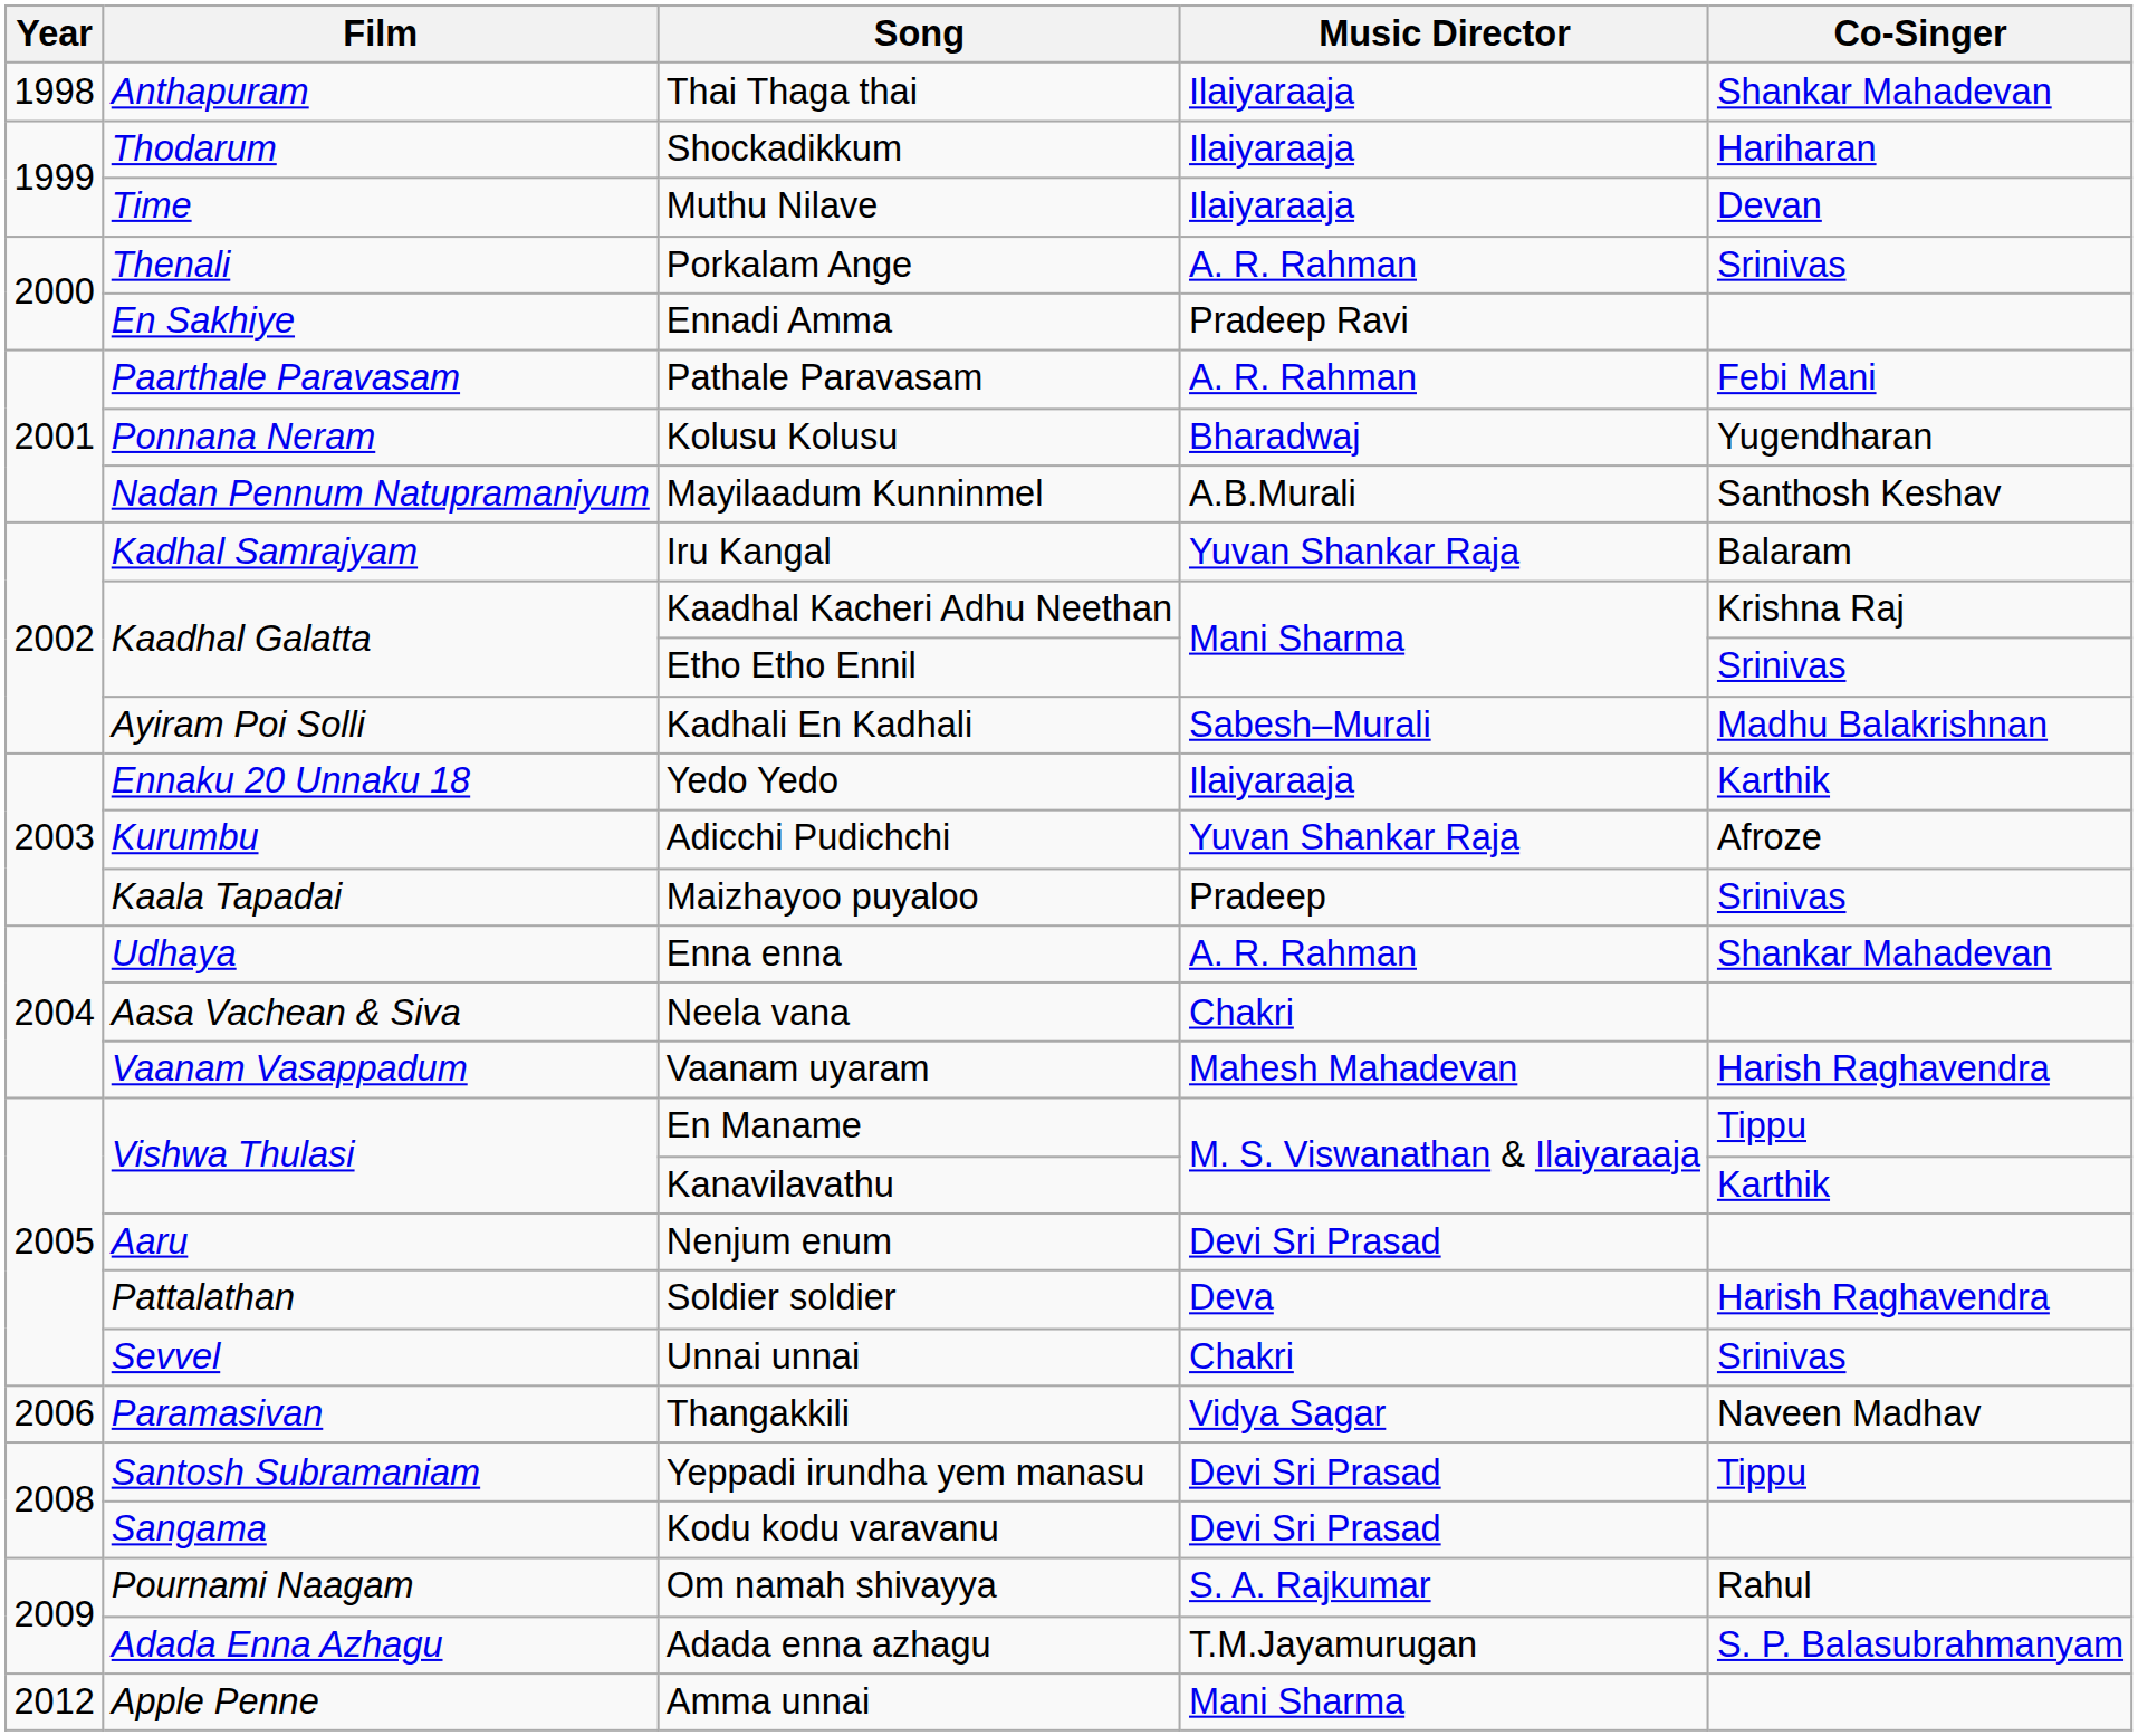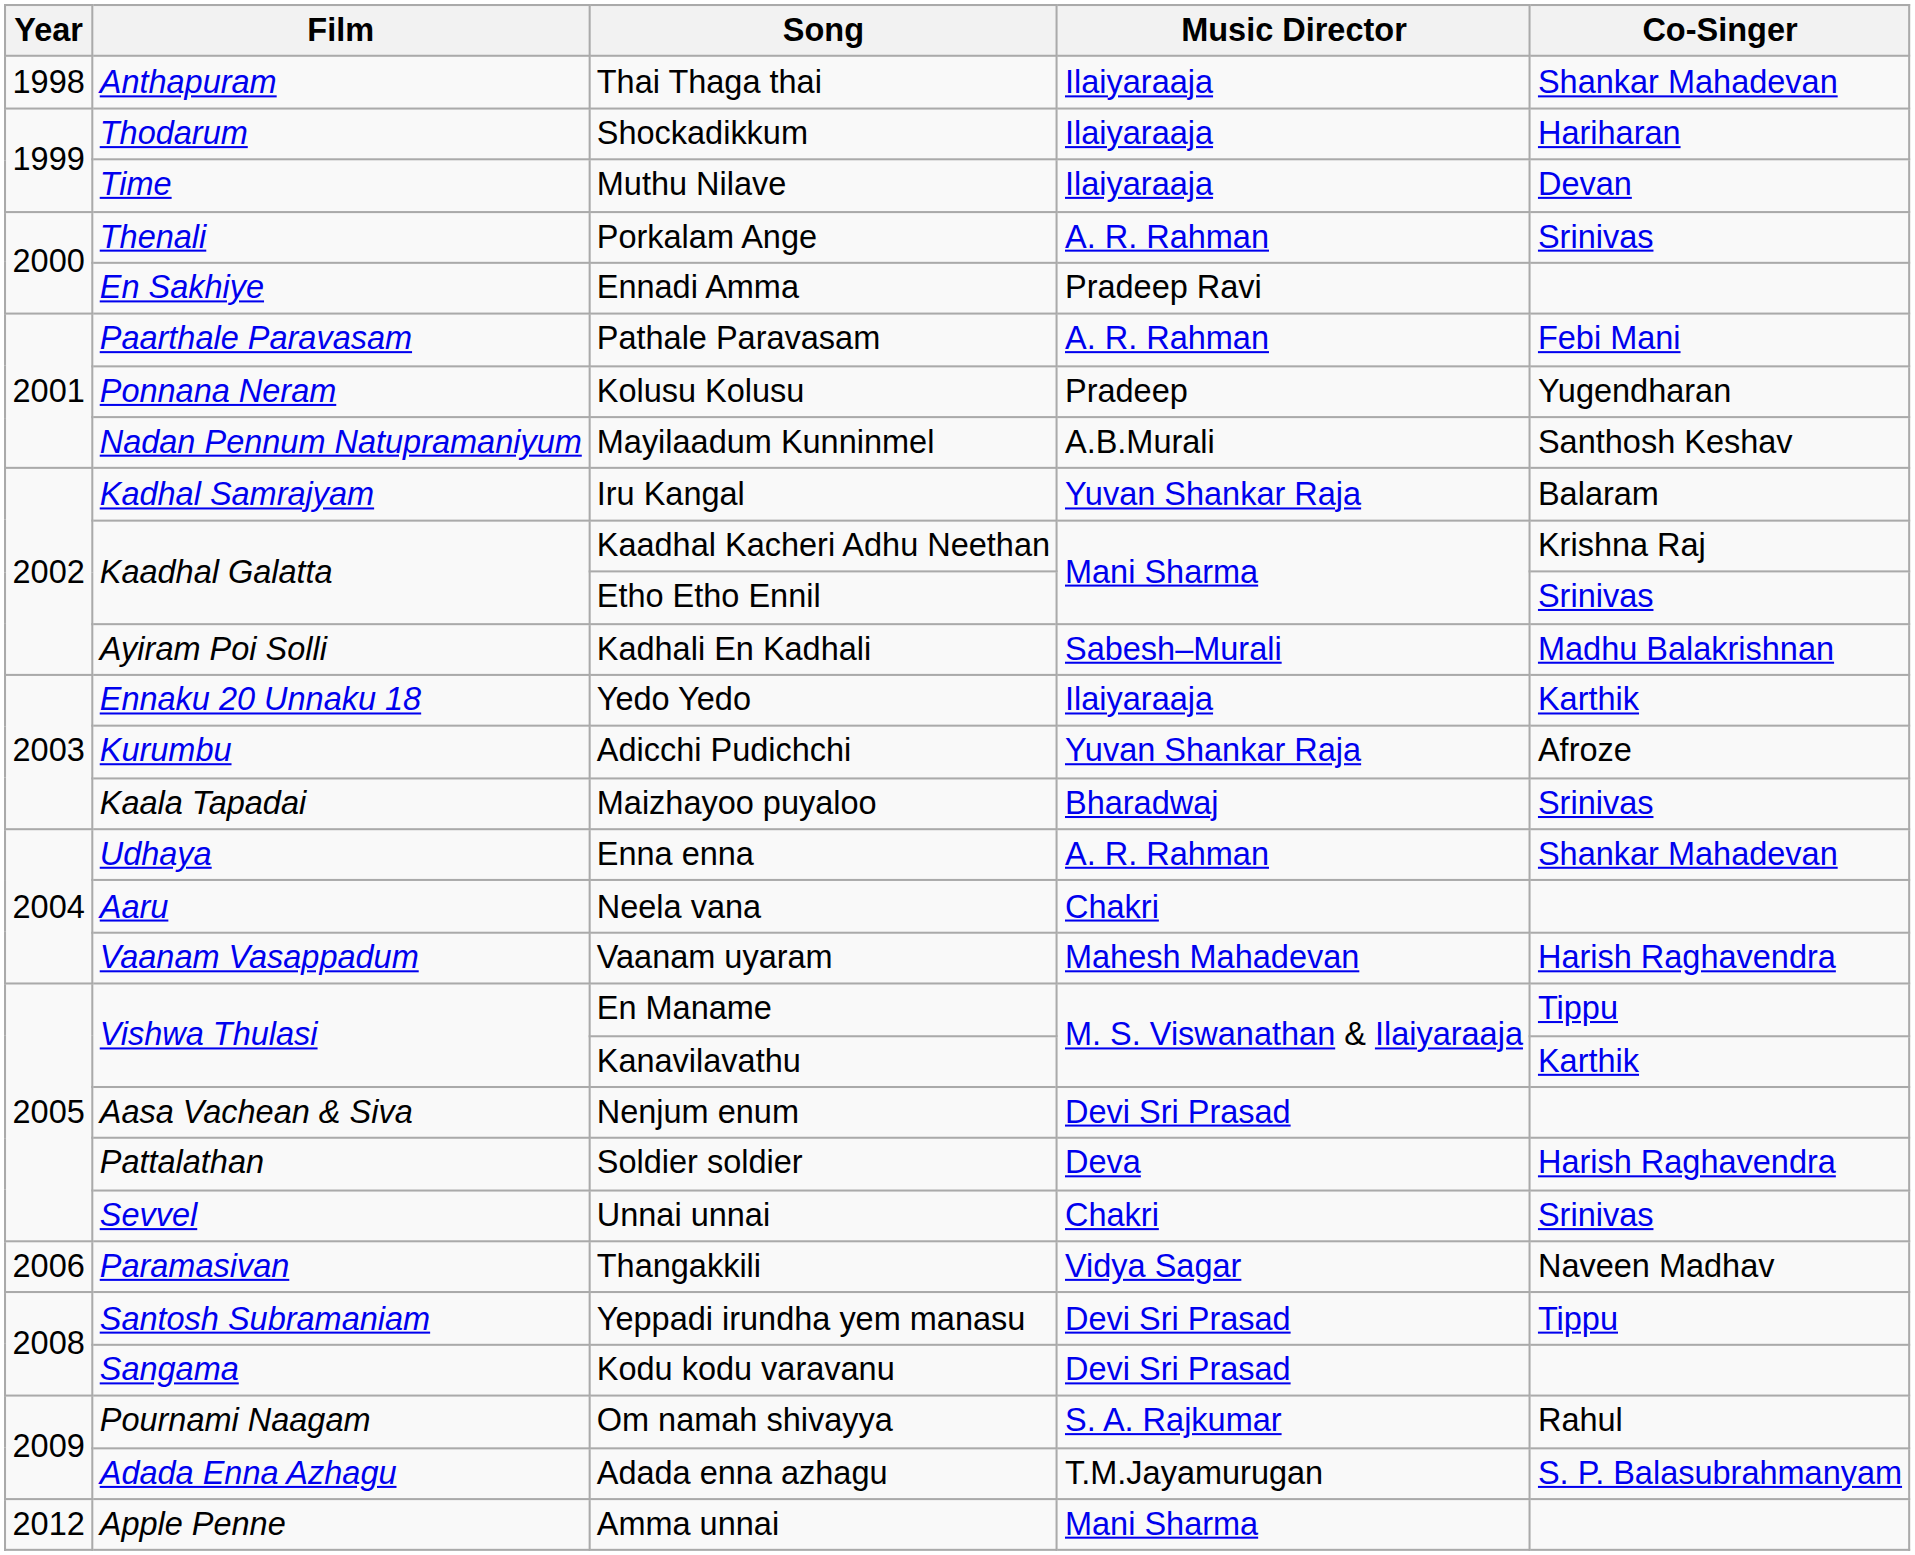Kolusu Kolusu | Music Director: Bharadwaj -> Pradeep
Maizhayoo puyaloo | Music Director: Pradeep -> Bharadwaj
Neela vana | Film: Aasa Vachean & Siva -> Aaru
Nenjum enum | Film: Aaru -> Aasa Vachean & Siva
